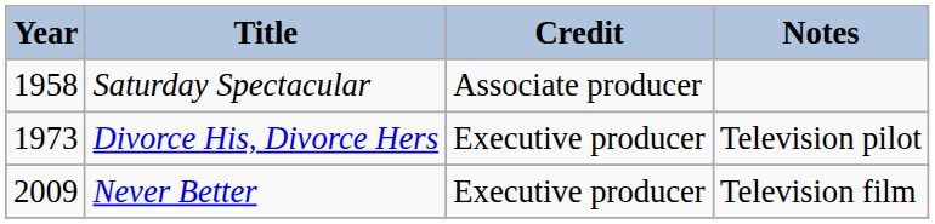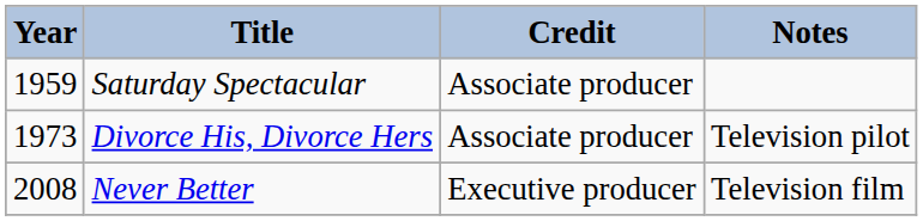Saturday Spectacular | Year: 1958 -> 1959
Divorce His, Divorce Hers | Credit: Executive producer -> Associate producer
Never Better | Year: 2009 -> 2008
